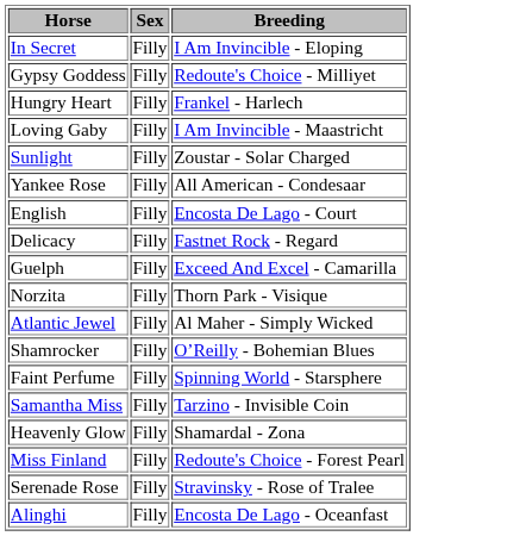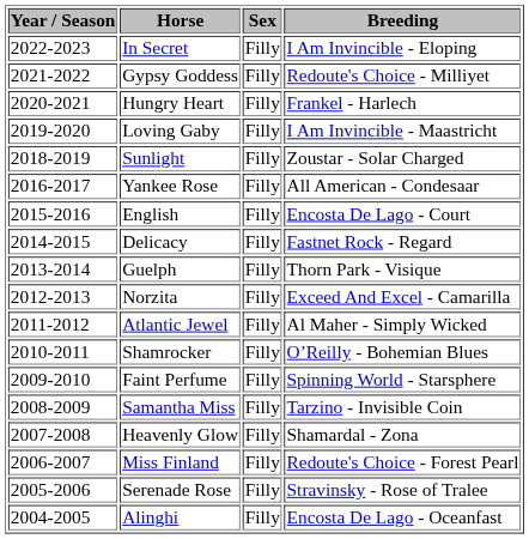+ column: Year / Season | 2022-2023 | 2021-2022 | 2020-2021 | 2019-2020 | 2018-2019 | 2016-2017 | 2015-2016 | 2014-2015 | 2013-2014 | 2012-2013 | 2011-2012 | 2010-2011 | 2009-2010 | 2008-2009 | 2007-2008 | 2006-2007 | 2005-2006 | 2004-2005
Guelph | Breeding: Exceed And Excel - Camarilla -> Thorn Park - Visique
Norzita | Breeding: Thorn Park - Visique -> Exceed And Excel - Camarilla
